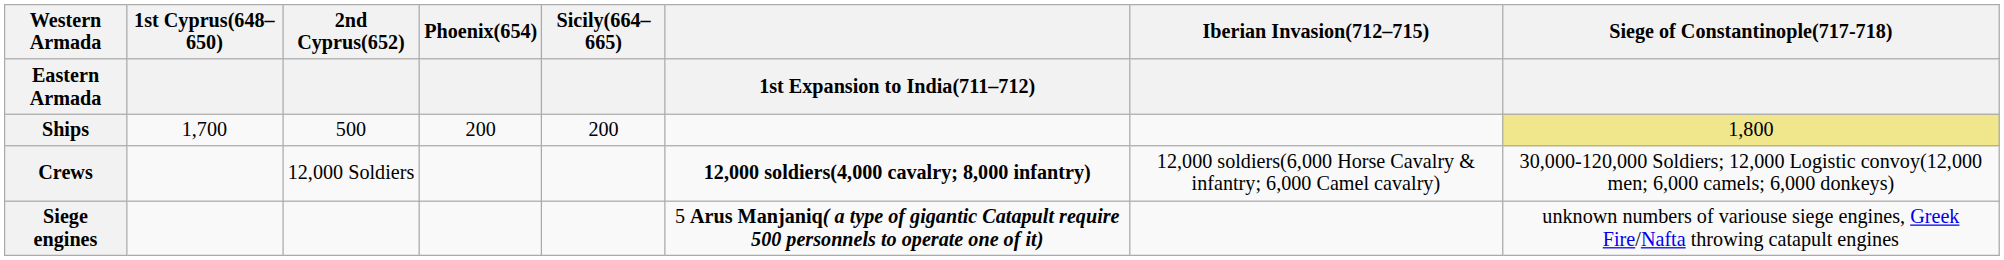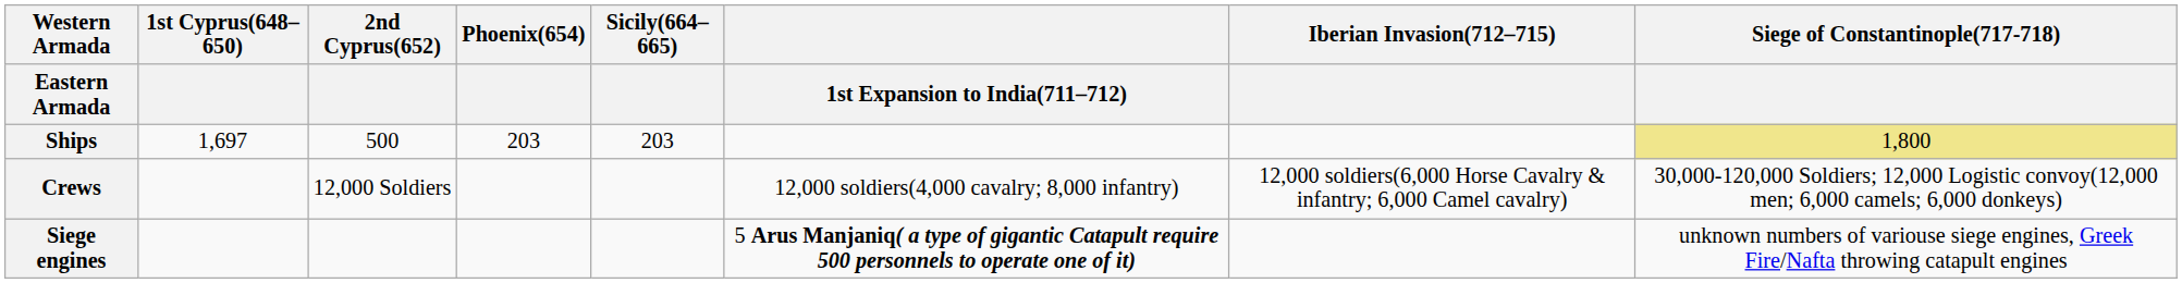Ships | 1st Cyprus(648–650): 1,700 -> 1,697
Ships | Phoenix(654): 200 -> 203
Ships | Sicily(664–665): 200 -> 203
Crews | 1st Expansion to India(711–712): bold -> normal
